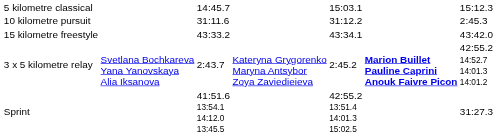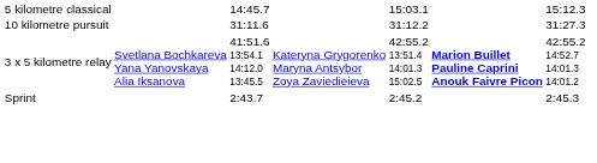10 kilometre pursuit | column 7: 2:45.3 -> 31:27.3
- row: 15 kilometre freestyle | 43:33.2 | 43:34.1 | 43:42.0
3 x 5 kilometre relay | column 3: 2:43.7 -> 41:51.6 13:54.1 14:12.0 13:45.5
3 x 5 kilometre relay | column 5: 2:45.2 -> 42:55.2 13:51.4 14:01.3 15:02.5
Sprint | column 3: 41:51.6 13:54.1 14:12.0 13:45.5 -> 2:43.7
Sprint | column 5: 42:55.2 13:51.4 14:01.3 15:02.5 -> 2:45.2
Sprint | column 7: 31:27.3 -> 2:45.3
